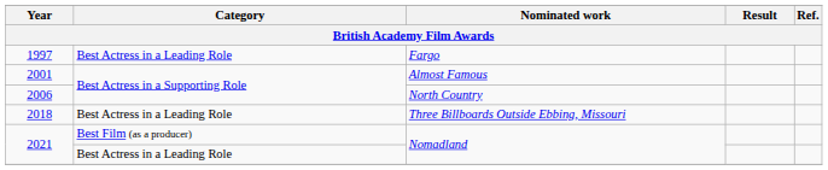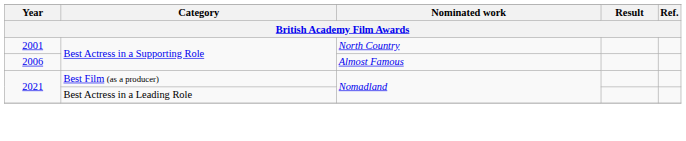- row: 1997 | Best Actress in a Leading Role | Fargo
2001 | Nominated work: Almost Famous -> North Country
2006 | Nominated work: North Country -> Almost Famous
- row: 2018 | Best Actress in a Leading Role | Three Billboards Outside Ebbing, Missouri
